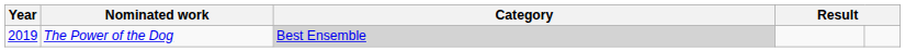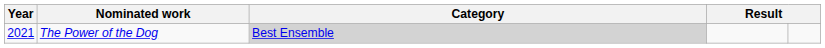The Power of the Dog | Year: 2019 -> 2021
